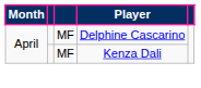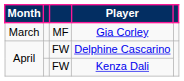+ row: March | MF | Gia Corley
Delphine Cascarino | column 3: MF -> FW
Kenza Dali | column 3: MF -> FW
